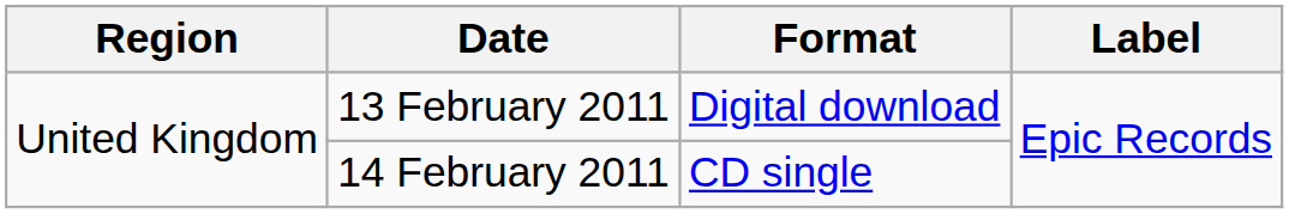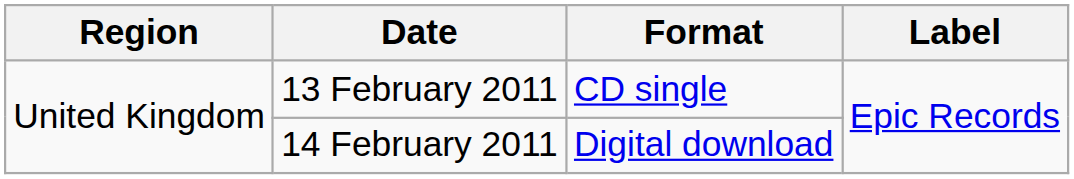13 February 2011 | Format: Digital download -> CD single
14 February 2011 | Format: CD single -> Digital download
